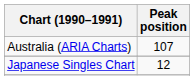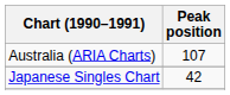Japanese Singles Chart | Peak position: 12 -> 42
